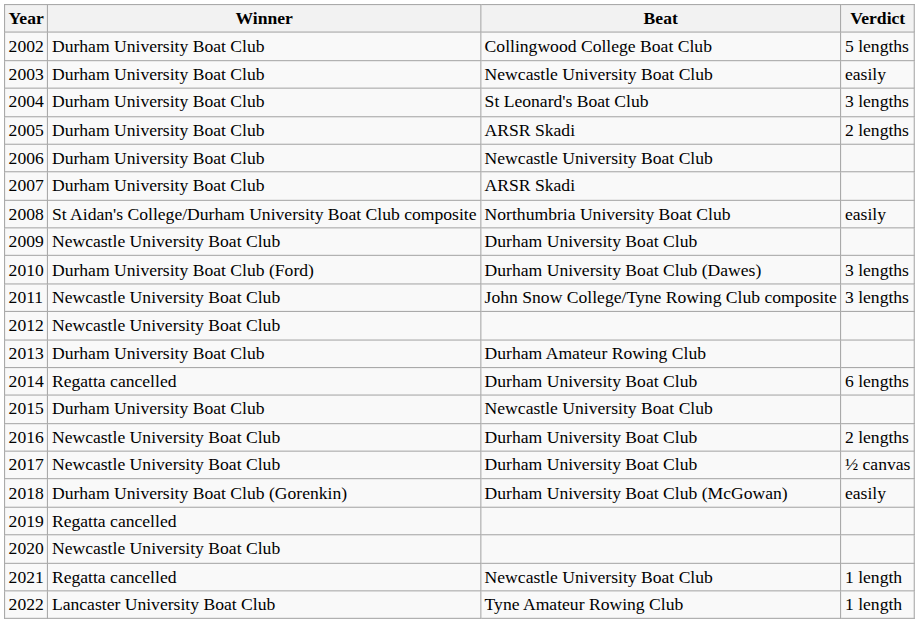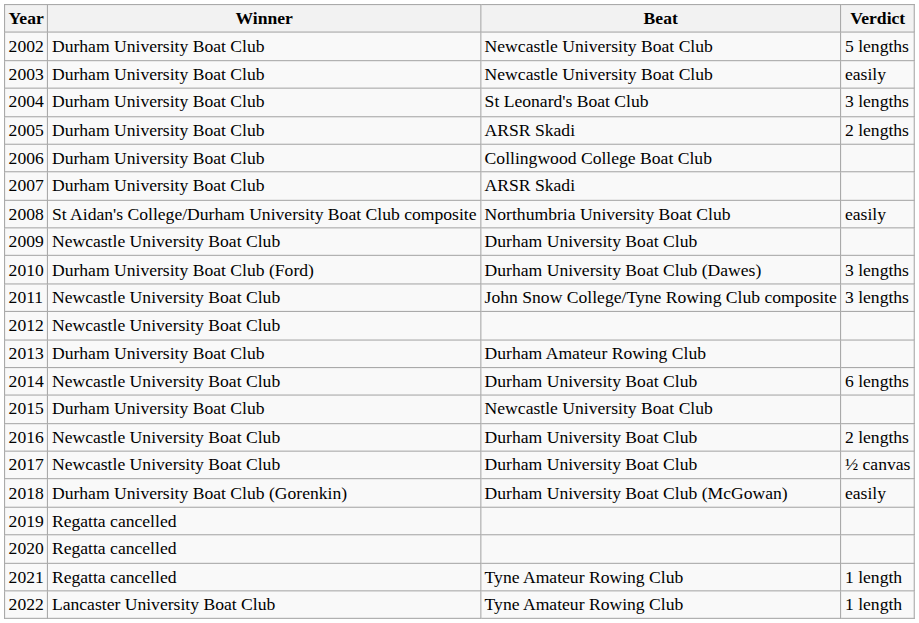2002 | Beat: Collingwood College Boat Club -> Newcastle University Boat Club
2006 | Beat: Newcastle University Boat Club -> Collingwood College Boat Club
2014 | Winner: Regatta cancelled -> Newcastle University Boat Club
2020 | Winner: Newcastle University Boat Club -> Regatta cancelled
2021 | Beat: Newcastle University Boat Club -> Tyne Amateur Rowing Club
